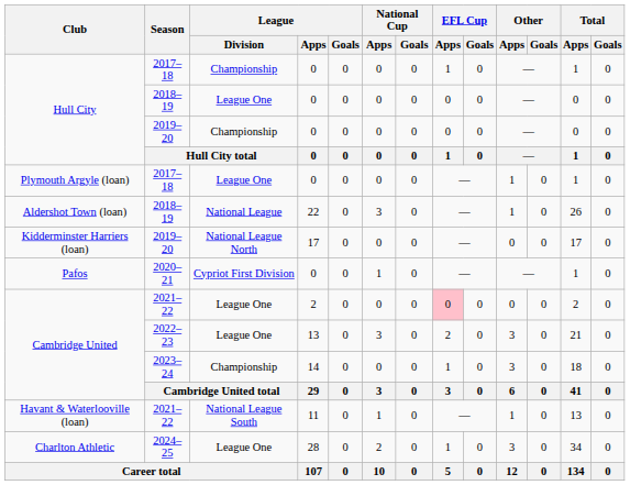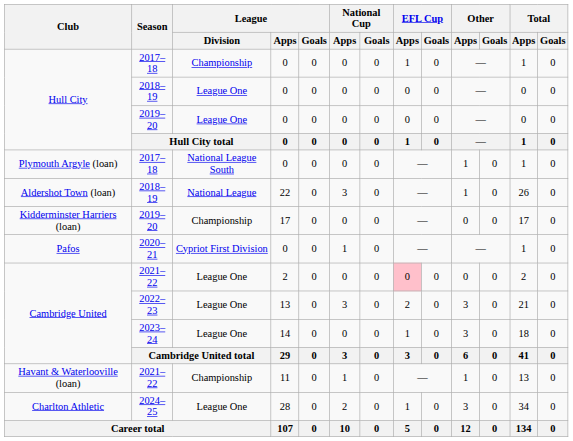Hull City / 2019–20 | League / Division: Championship -> League One
Plymouth Argyle (loan) | League / Division: League One -> National League South
Kidderminster Harriers (loan) | League / Division: National League North -> Championship
Cambridge United / 2023–24 | League / Division: Championship -> League One
Havant & Waterlooville (loan) | League / Division: National League South -> Championship
